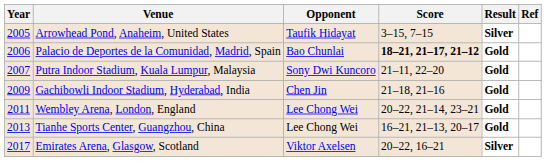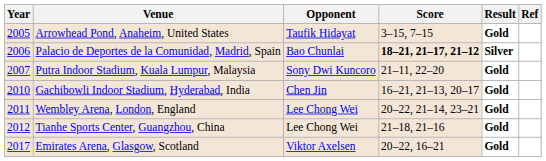Arrowhead Pond, Anaheim, United States | Result: Silver -> Gold
Palacio de Deportes de la Comunidad, Madrid, Spain | Result: Gold -> Silver
Gachibowli Indoor Stadium, Hyderabad, India | Year: 2009 -> 2010
Gachibowli Indoor Stadium, Hyderabad, India | Score: 21–18, 21–16 -> 16–21, 21–13, 20–17
Tianhe Sports Center, Guangzhou, China | Year: 2013 -> 2012
Tianhe Sports Center, Guangzhou, China | Score: 16–21, 21–13, 20–17 -> 21–18, 21–16
Emirates Arena, Glasgow, Scotland | Result: Silver -> Gold
